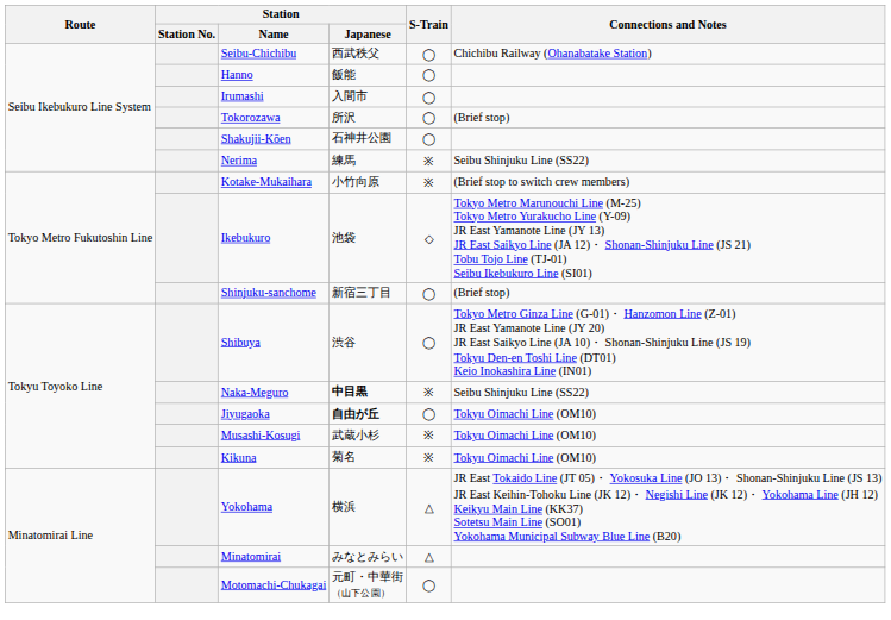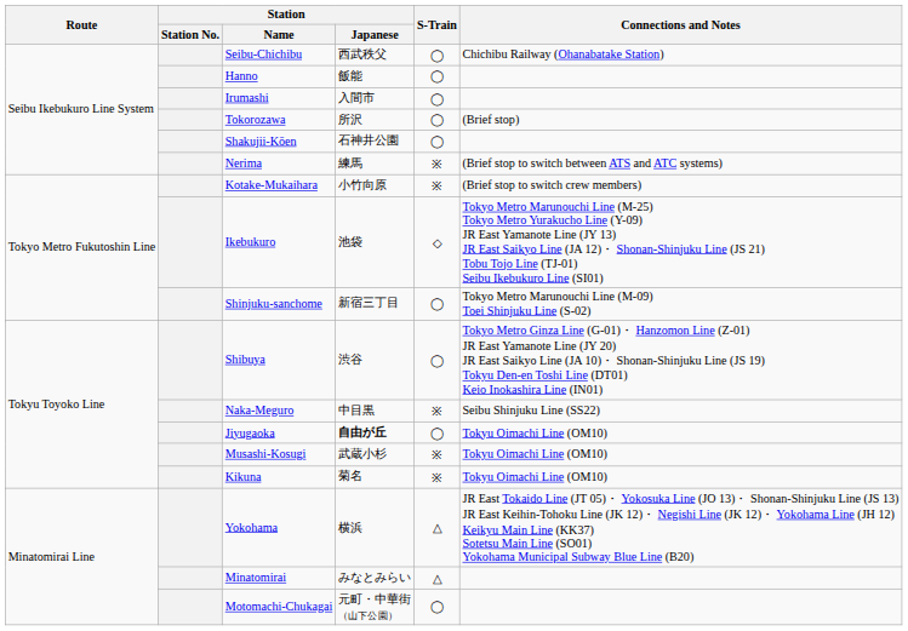Nerima | Connections and Notes: Seibu Shinjuku Line (SS22) -> (Brief stop to switch between ATS and ATC systems)
Shinjuku-sanchome | Connections and Notes: (Brief stop) -> Tokyo Metro Marunouchi Line (M-09) Toei Shinjuku Line (S-02)
Naka-Meguro | Station / Japanese: bold -> normal
